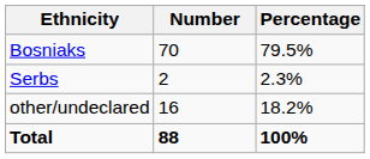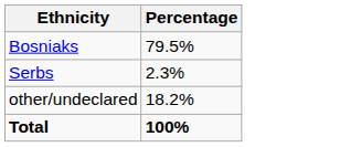- column: Number | 70 | 2 | 16 | 88
